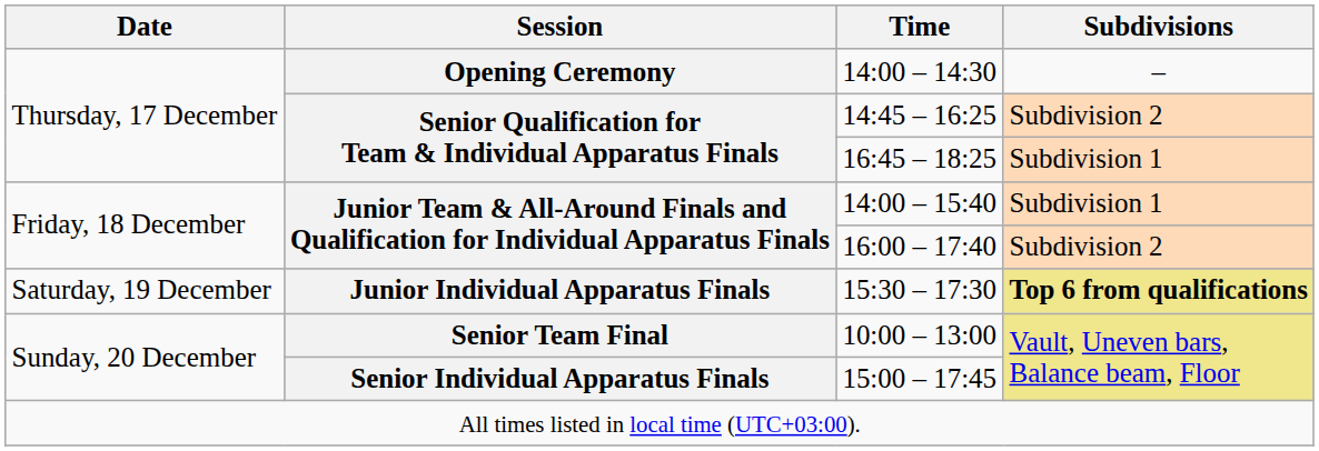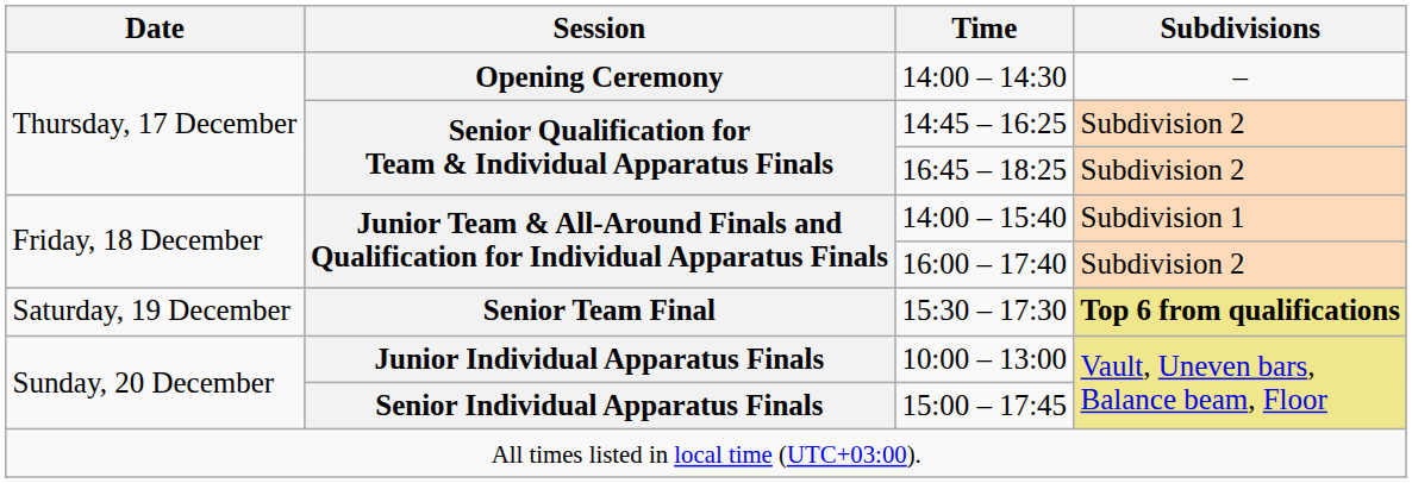16:45 – 18:25 | Subdivisions: Subdivision 1 -> Subdivision 2
15:30 – 17:30 | Session: Junior Individual Apparatus Finals -> Senior Team Final
10:00 – 13:00 | Session: Senior Team Final -> Junior Individual Apparatus Finals
